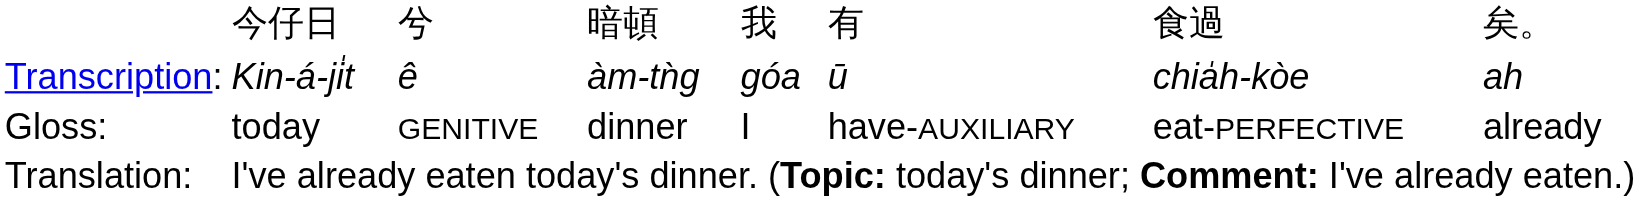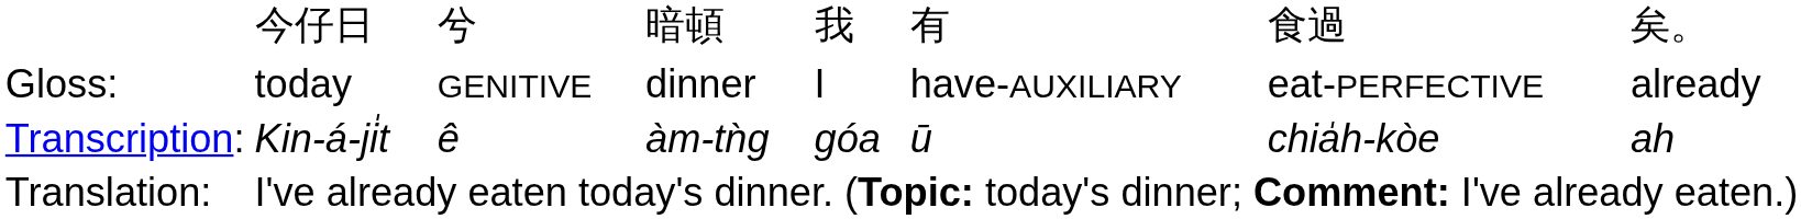rows swapped: Transcription: <-> Gloss:
